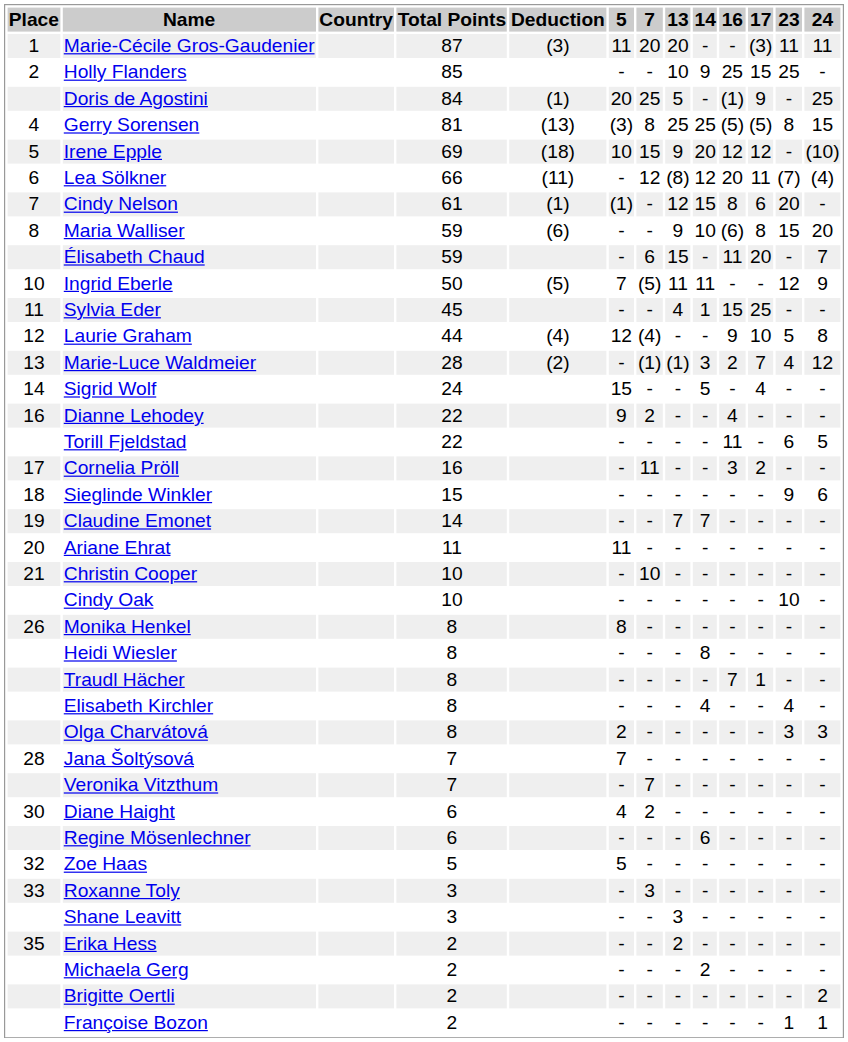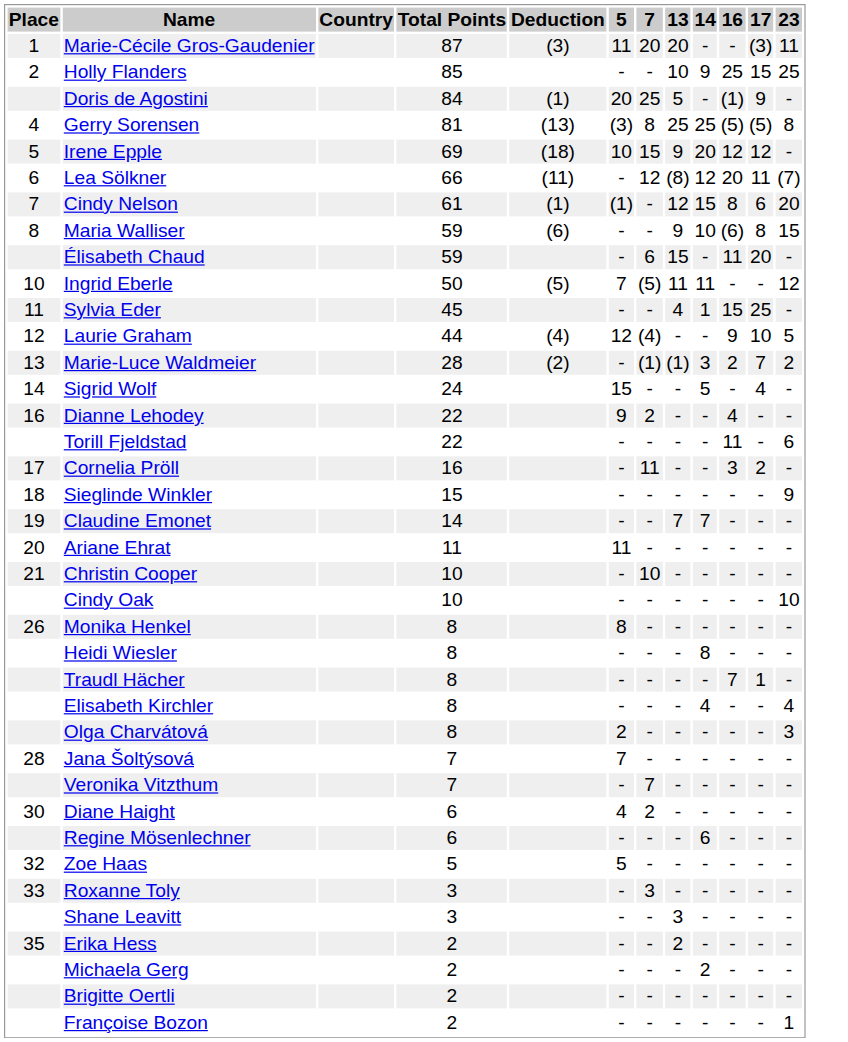- column: 24 | 11 | - | 25 | 15 | (10) | (4) | - | 20 | 7 | 9 | - | 8 | 12 | - | - | 5 | - | 6 | - | - | - | - | - | - | - | - | 3 | - | - | - | - | - | - | - | - | - | 2 | 1
Marie-Luce Waldmeier | 23: 4 -> 2
